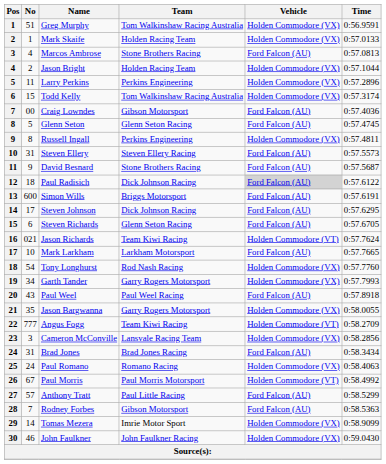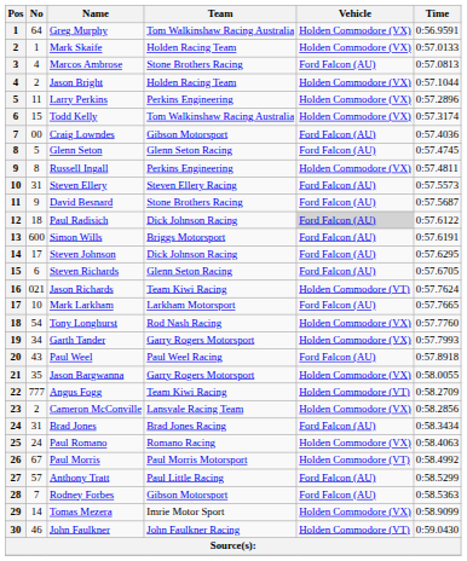Greg Murphy | No: 51 -> 64
Cameron McConville | No: 3 -> 2
John Faulkner | Vehicle: Holden Commodore (VX) -> Holden Commodore (VT)
